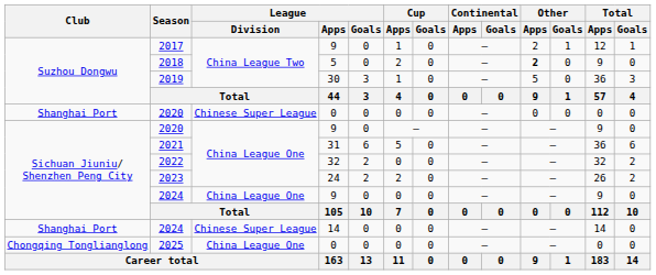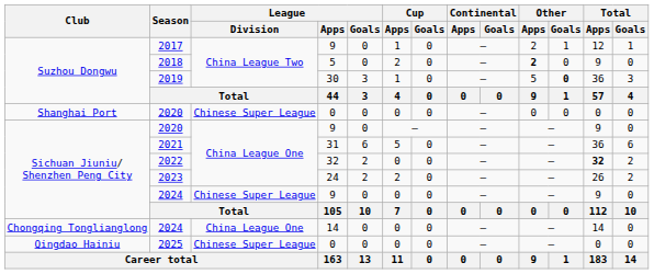2019 | Other / Goals: normal -> bold
2022 | Total / Apps: normal -> bold
2024 / 9 | League / Division: China League One -> Chinese Super League
2024 / 14 | Club: Shanghai Port -> Chongqing Tonglianglong
2024 / 14 | League / Division: Chinese Super League -> China League One
2025 | Club: Chongqing Tonglianglong -> Qingdao Hainiu
2025 | League / Division: China League One -> Chinese Super League
